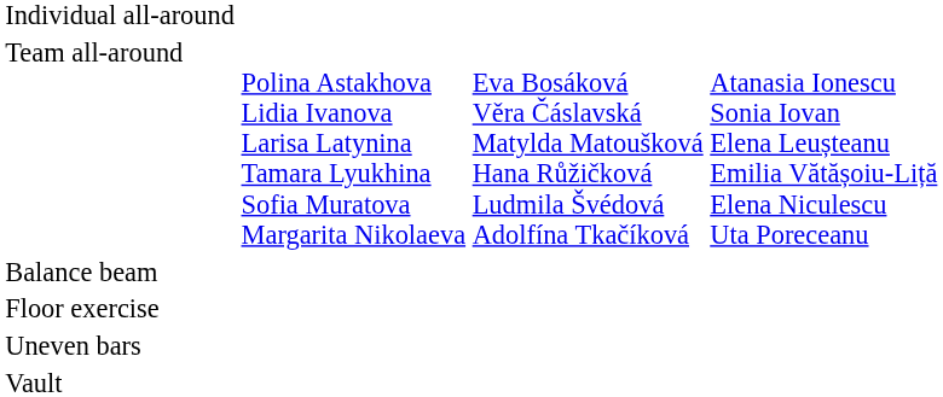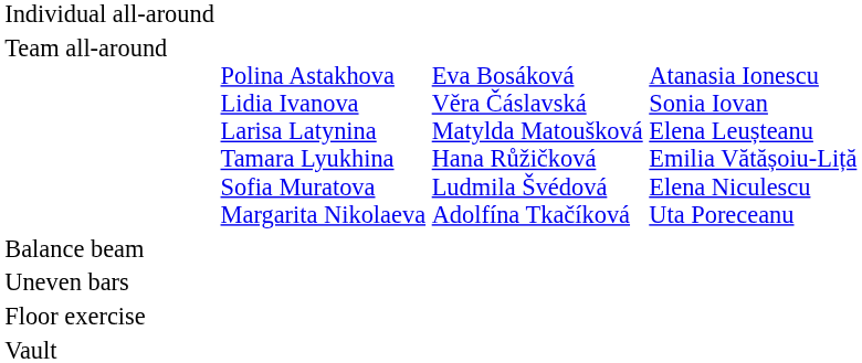rows swapped: Floor exercise <-> Uneven bars
